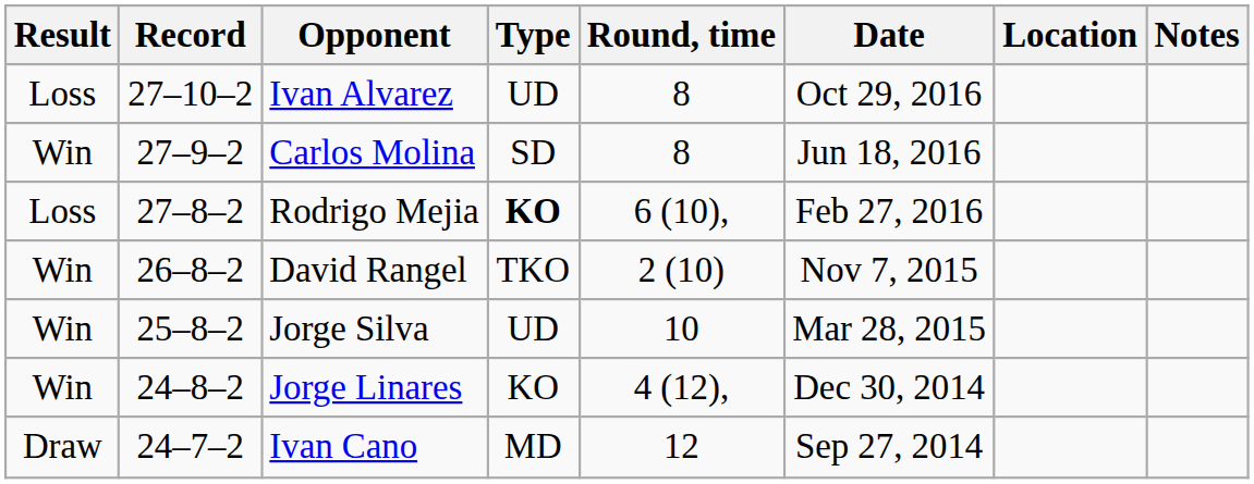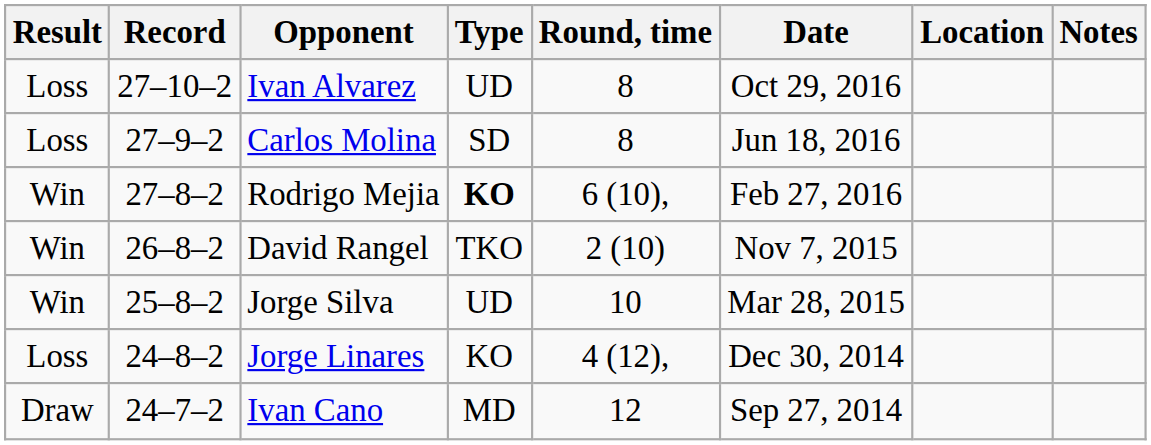Carlos Molina | Result: Win -> Loss
Rodrigo Mejia | Result: Loss -> Win
Jorge Linares | Result: Win -> Loss
